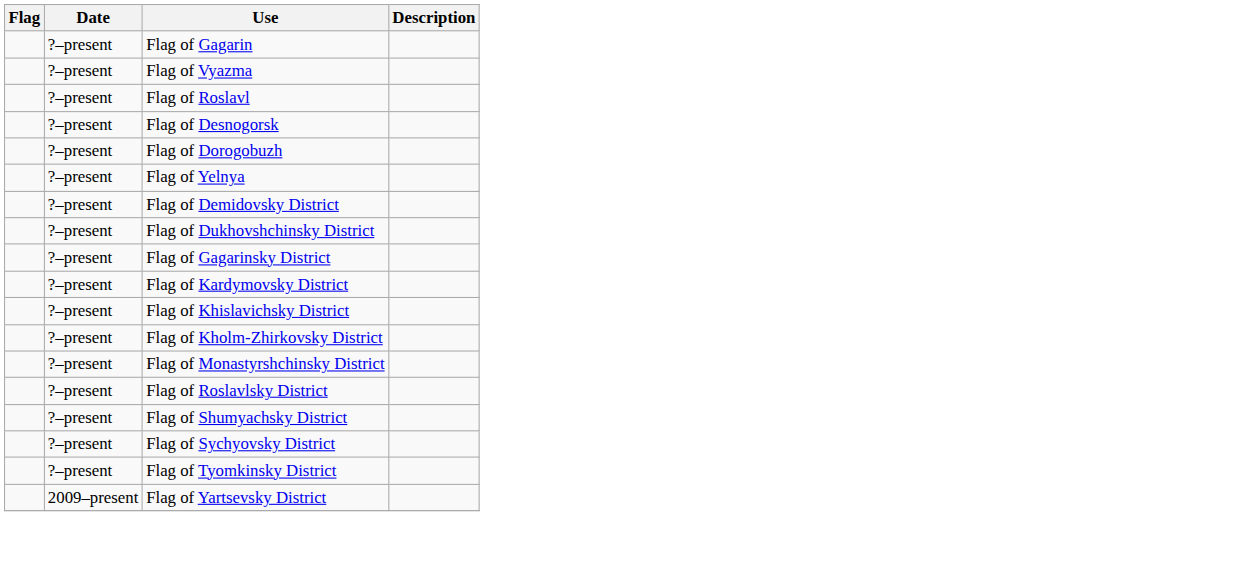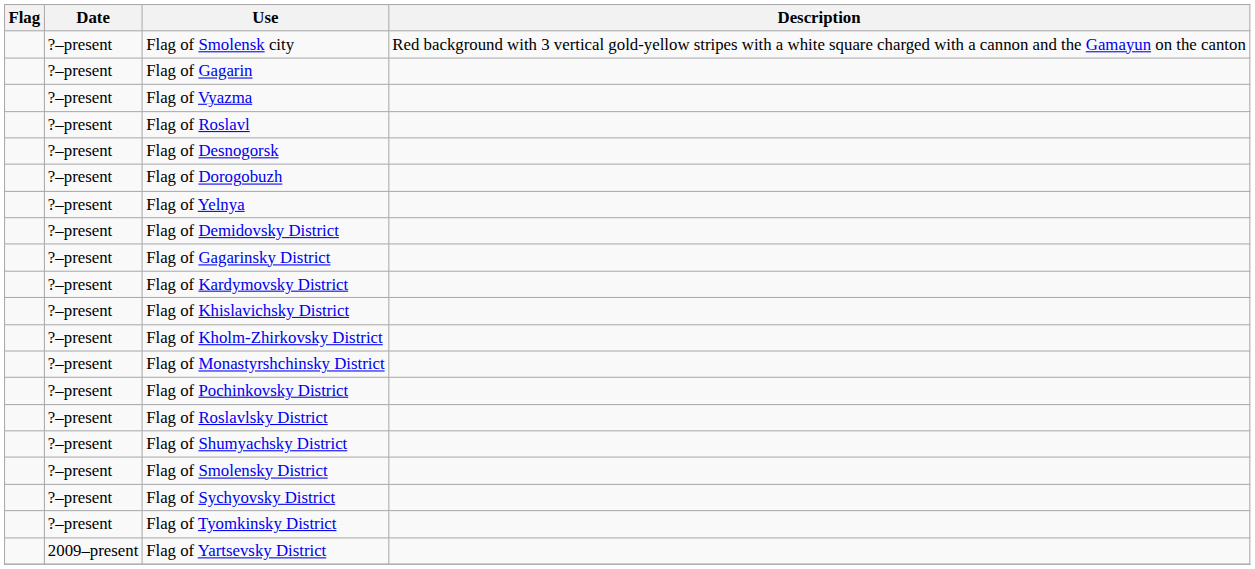+ row: ?–present | Flag of Smolensk city | Red background with 3 vertical gold-yellow stripes with a white square charged with a cannon and the Gamayun on the canton
- row: ?–present | Flag of Dukhovshchinsky District
+ row: ?–present | Flag of Pochinkovsky District
+ row: ?–present | Flag of Smolensky District
